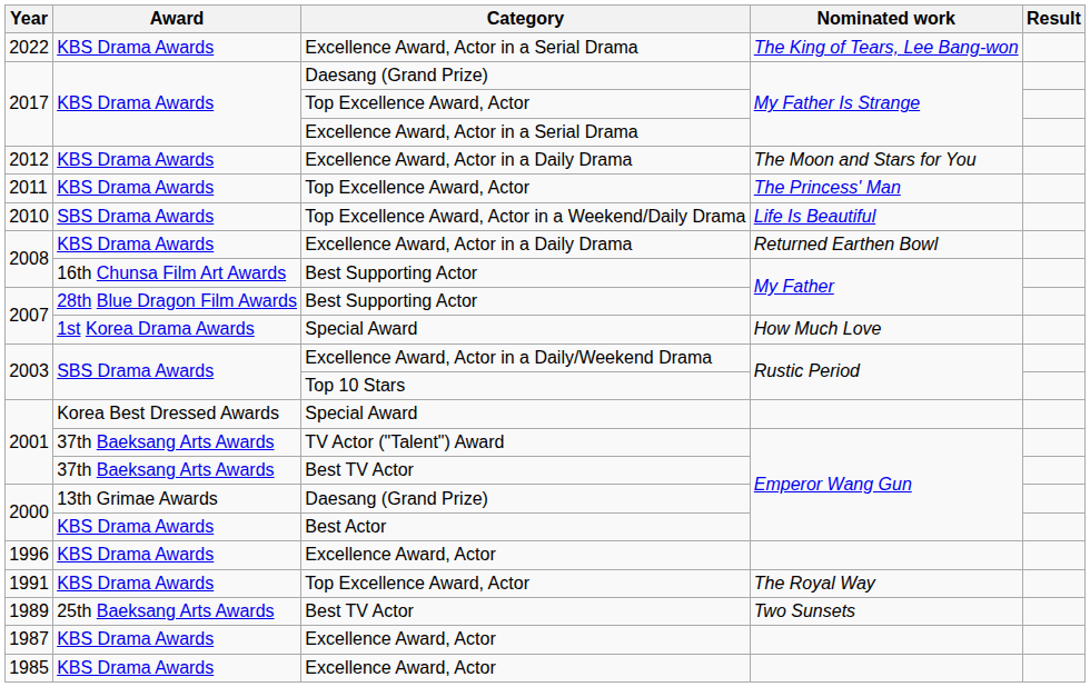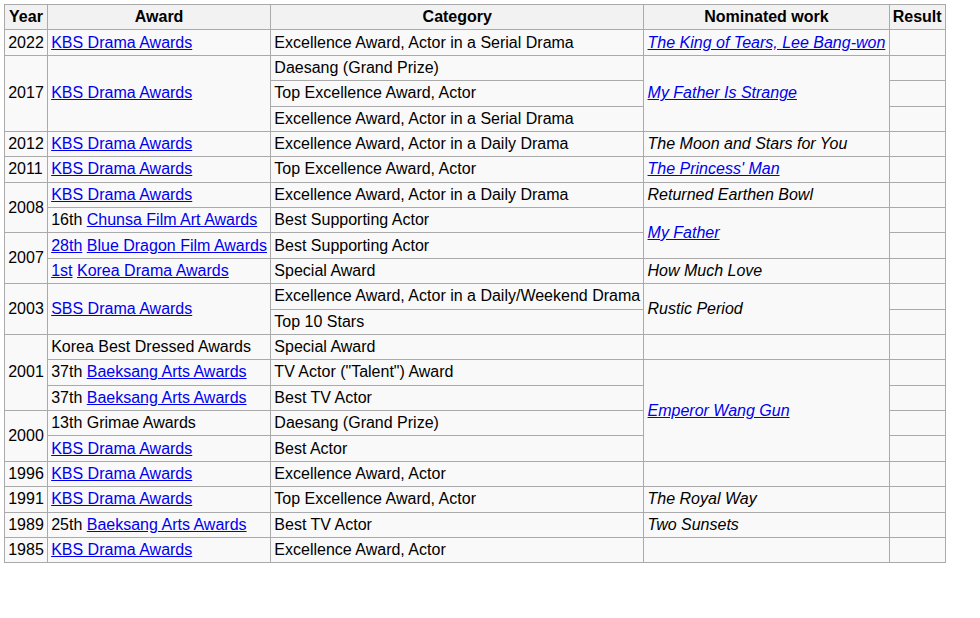- row: 2010 | SBS Drama Awards | Top Excellence Award, Actor in a Weekend/Daily Drama | Life Is Beautiful
- row: 1987 | KBS Drama Awards | Excellence Award, Actor
